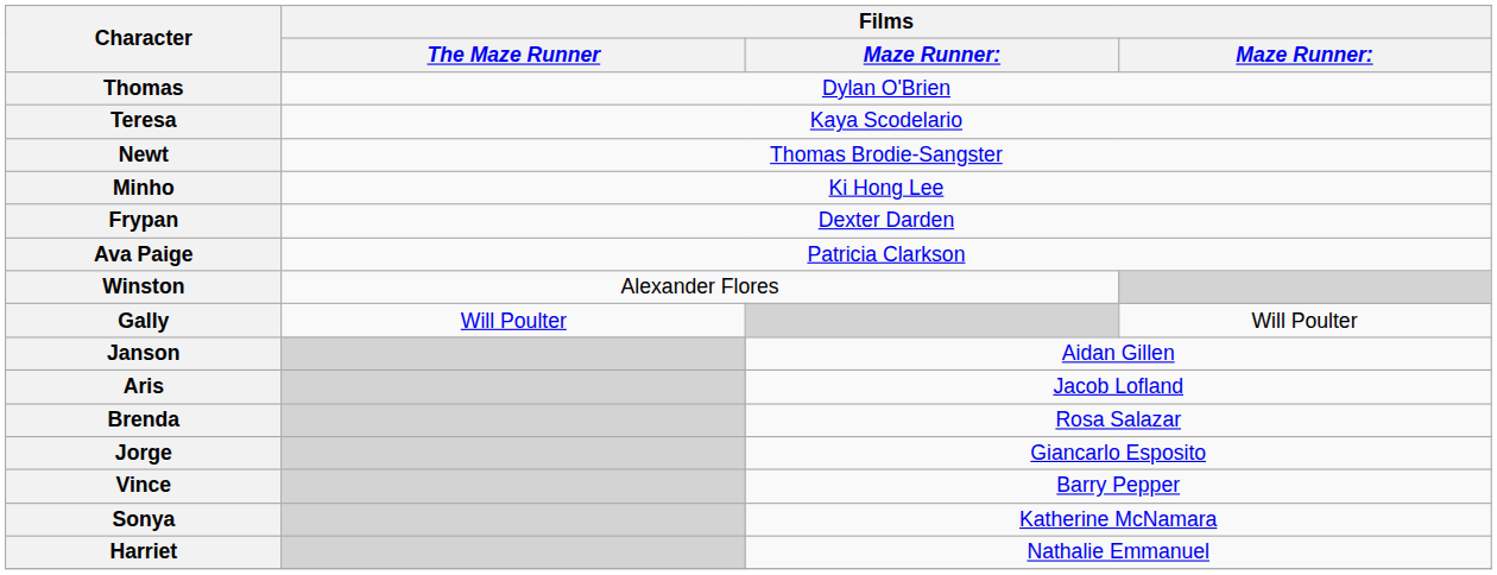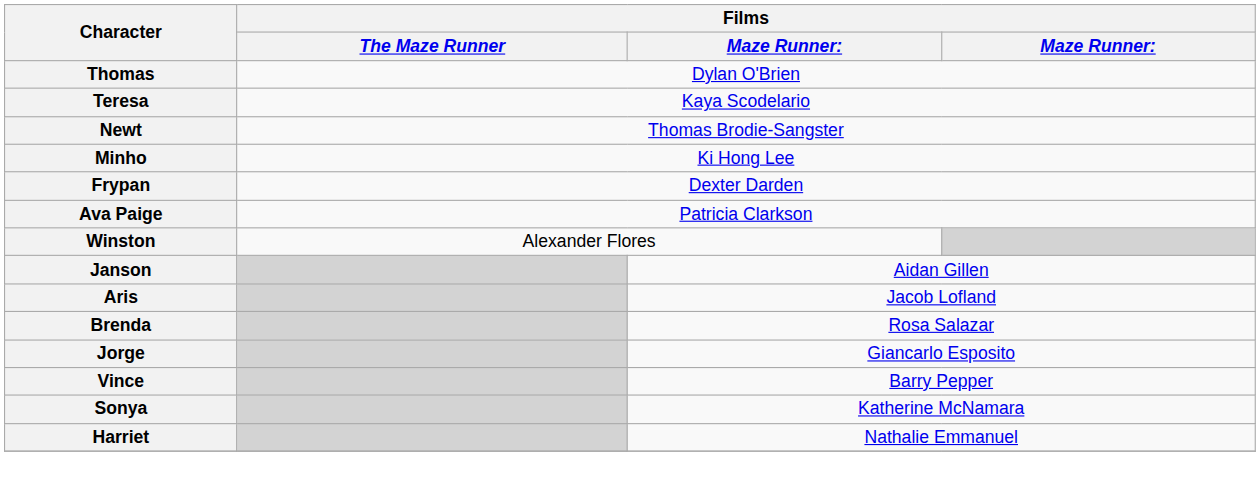- row: Gally | Will Poulter | Will Poulter
